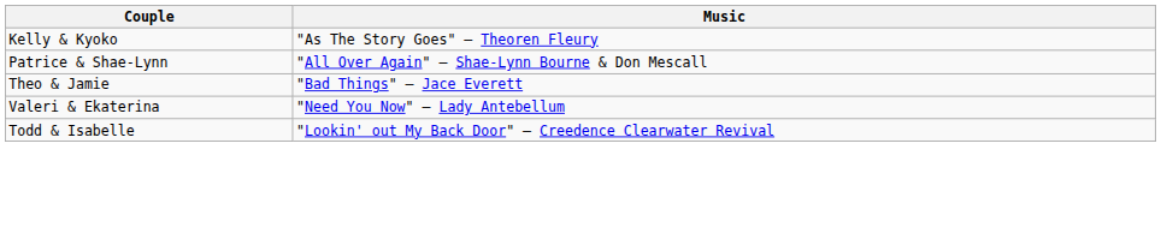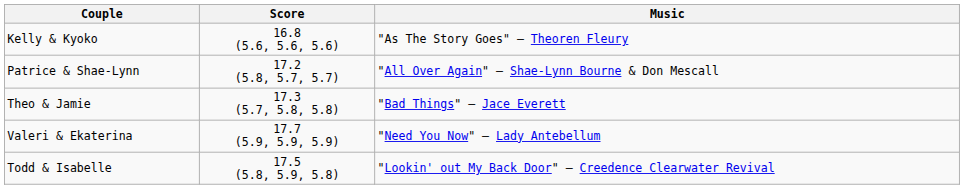+ column: Score | 16.8 (5.6, 5.6, 5.6) | 17.2 (5.8, 5.7, 5.7) | 17.3 (5.7, 5.8, 5.8) | 17.7 (5.9, 5.9, 5.9) | 17.5 (5.8, 5.9, 5.8)
